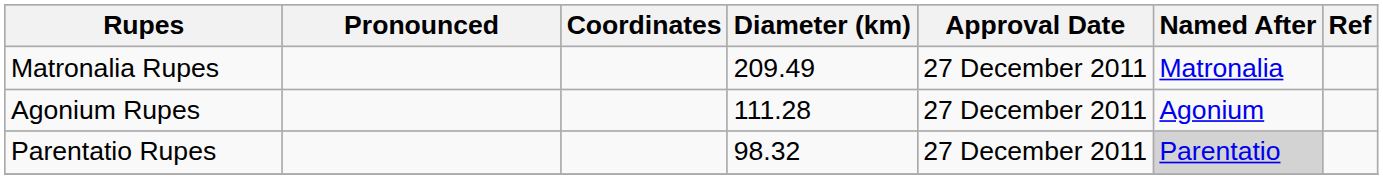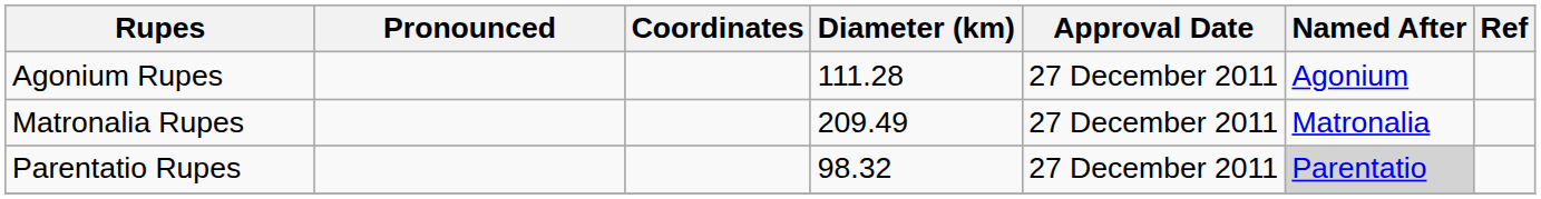rows swapped: Agonium Rupes <-> Matronalia Rupes
